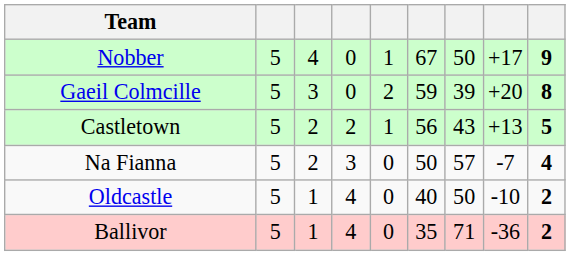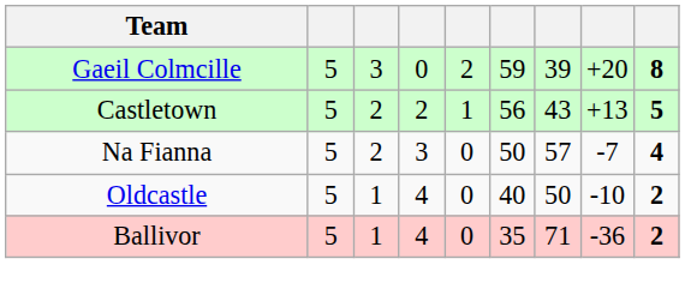- row: Nobber | 5 | 4 | 0 | 1 | 67 | 50 | +17 | 9
